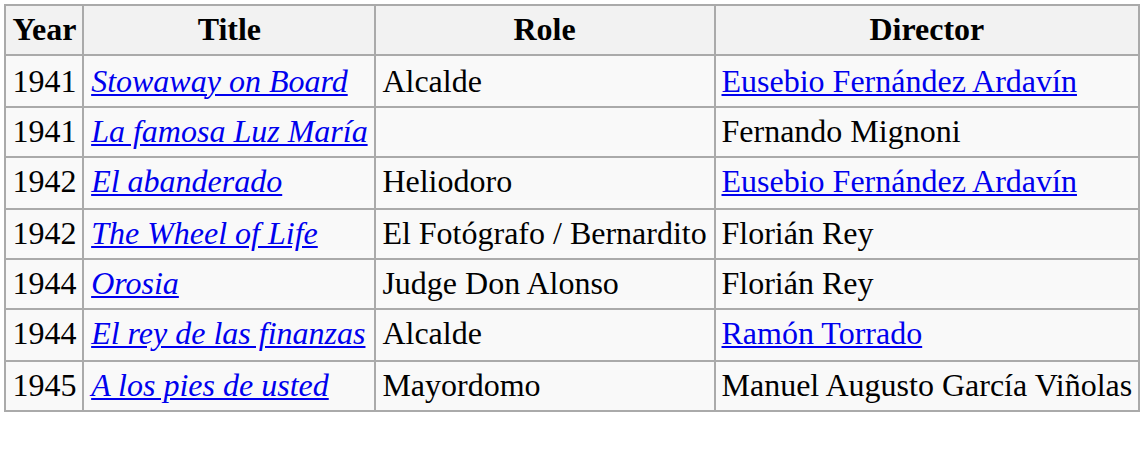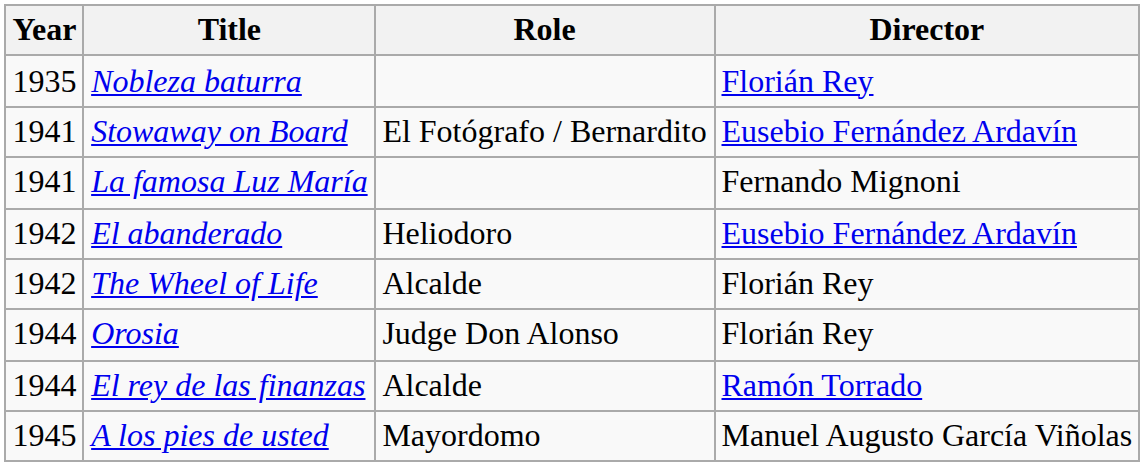+ row: 1935 | Nobleza baturra | Florián Rey
Stowaway on Board | Role: Alcalde -> El Fotógrafo / Bernardito
The Wheel of Life | Role: El Fotógrafo / Bernardito -> Alcalde
